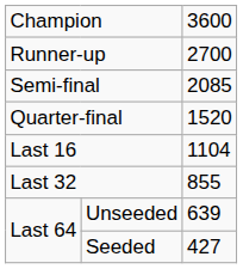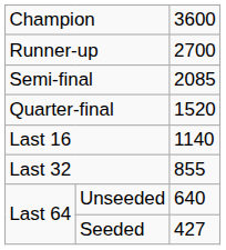Last 16 | column 3: 1104 -> 1140
Unseeded | column 3: 639 -> 640
